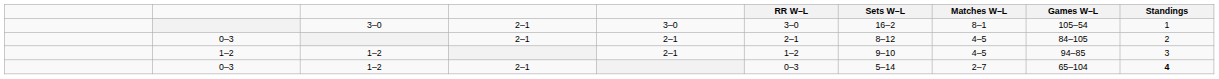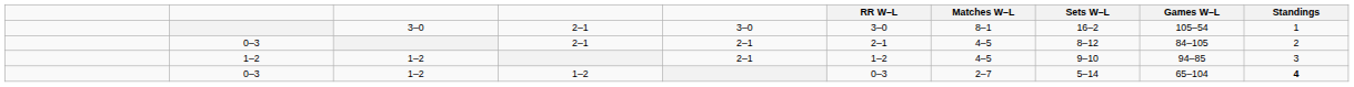columns swapped: Matches W–L <-> Sets W–L
0–3 / 1–2 | column 4: 2–1 -> 1–2
